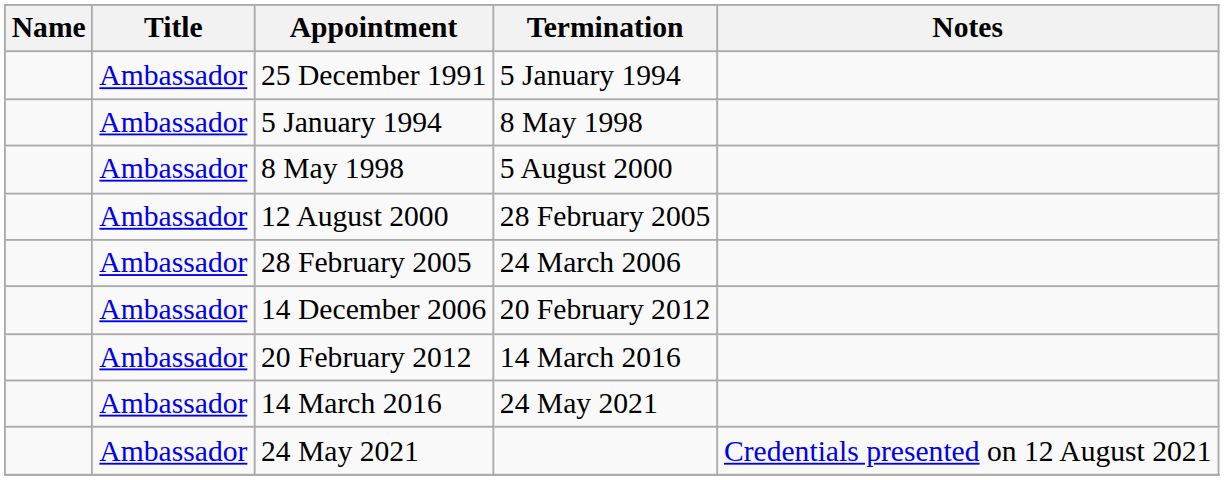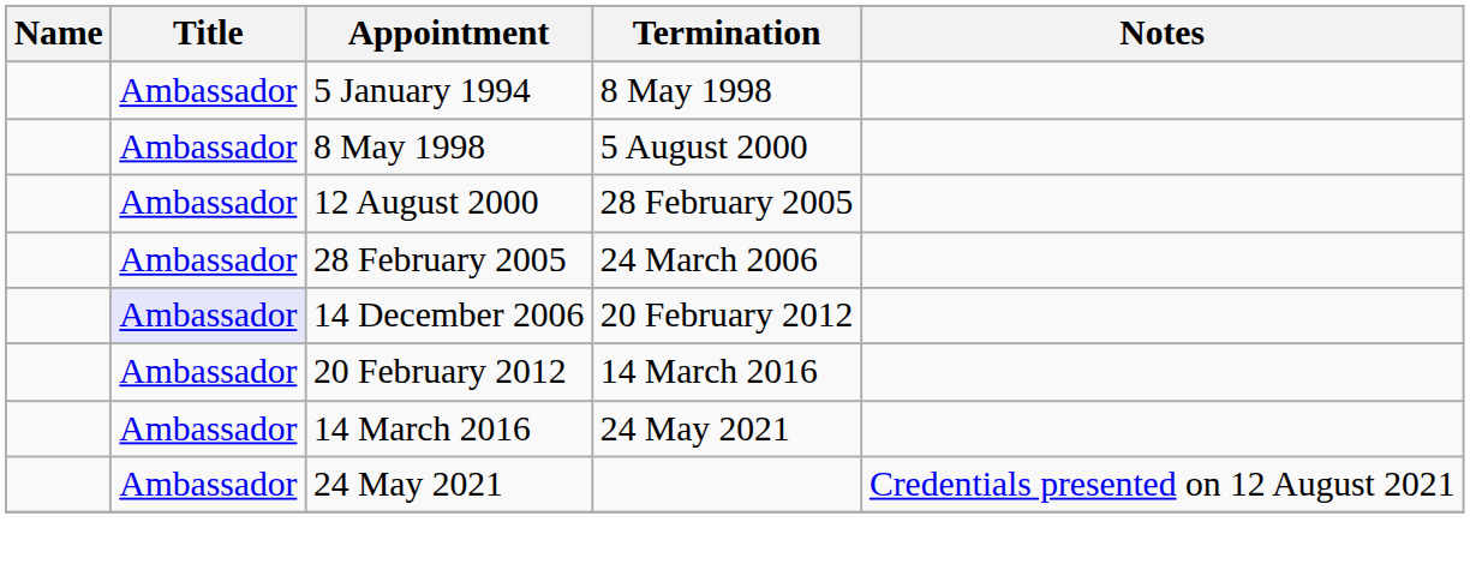- row: Ambassador | 25 December 1991 | 5 January 1994
14 December 2006 | Title: no background -> lavender background
